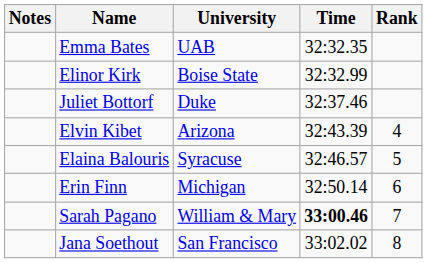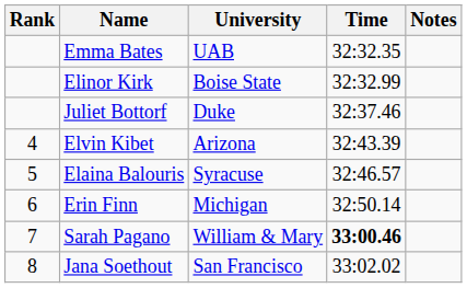columns swapped: Rank <-> Notes
